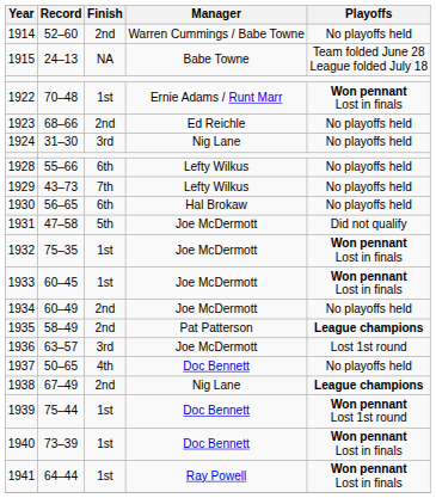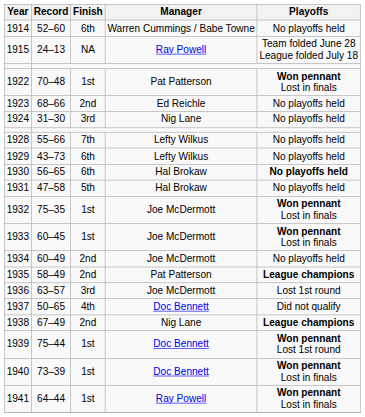1914 | Finish: 2nd -> 6th
1915 | Manager: Babe Towne -> Ray Powell
1922 | Manager: Ernie Adams / Runt Marr -> Pat Patterson
1928 | Finish: 6th -> 7th
1929 | Finish: 7th -> 6th
1930 | Playoffs: normal -> bold
1931 | Manager: Joe McDermott -> Hal Brokaw
1931 | Playoffs: Did not qualify -> No playoffs held
1937 | Playoffs: No playoffs held -> Did not qualify
